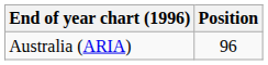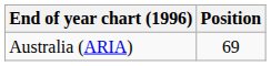Australia (ARIA) | Position: 96 -> 69
